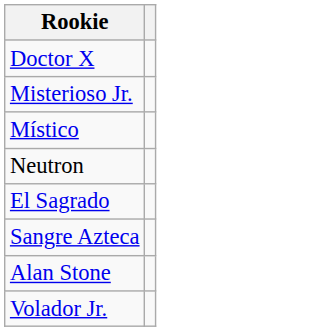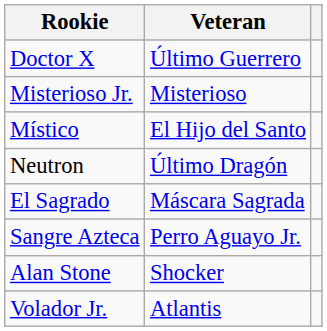+ column: Veteran | Último Guerrero | Misterioso | El Hijo del Santo | Último Dragón | Máscara Sagrada | Perro Aguayo Jr. | Shocker | Atlantis
